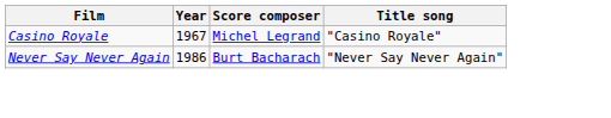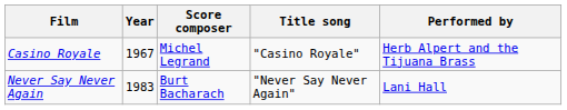+ column: Performed by | Herb Alpert and the Tijuana Brass | Lani Hall
Never Say Never Again | Year: 1986 -> 1983
